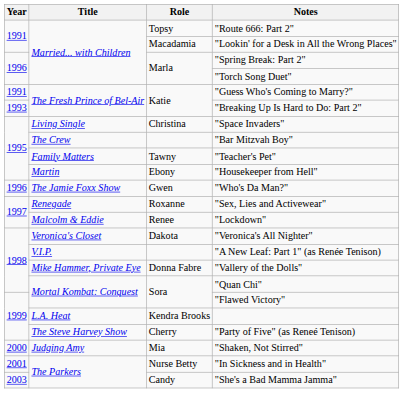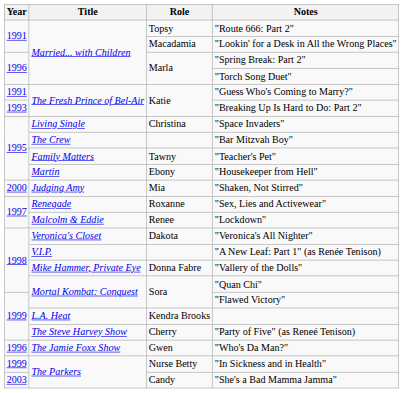rows swapped: "Who's Da Man?" <-> "Shaken, Not Stirred"
"In Sickness and in Health" | Year: 2001 -> 1999
